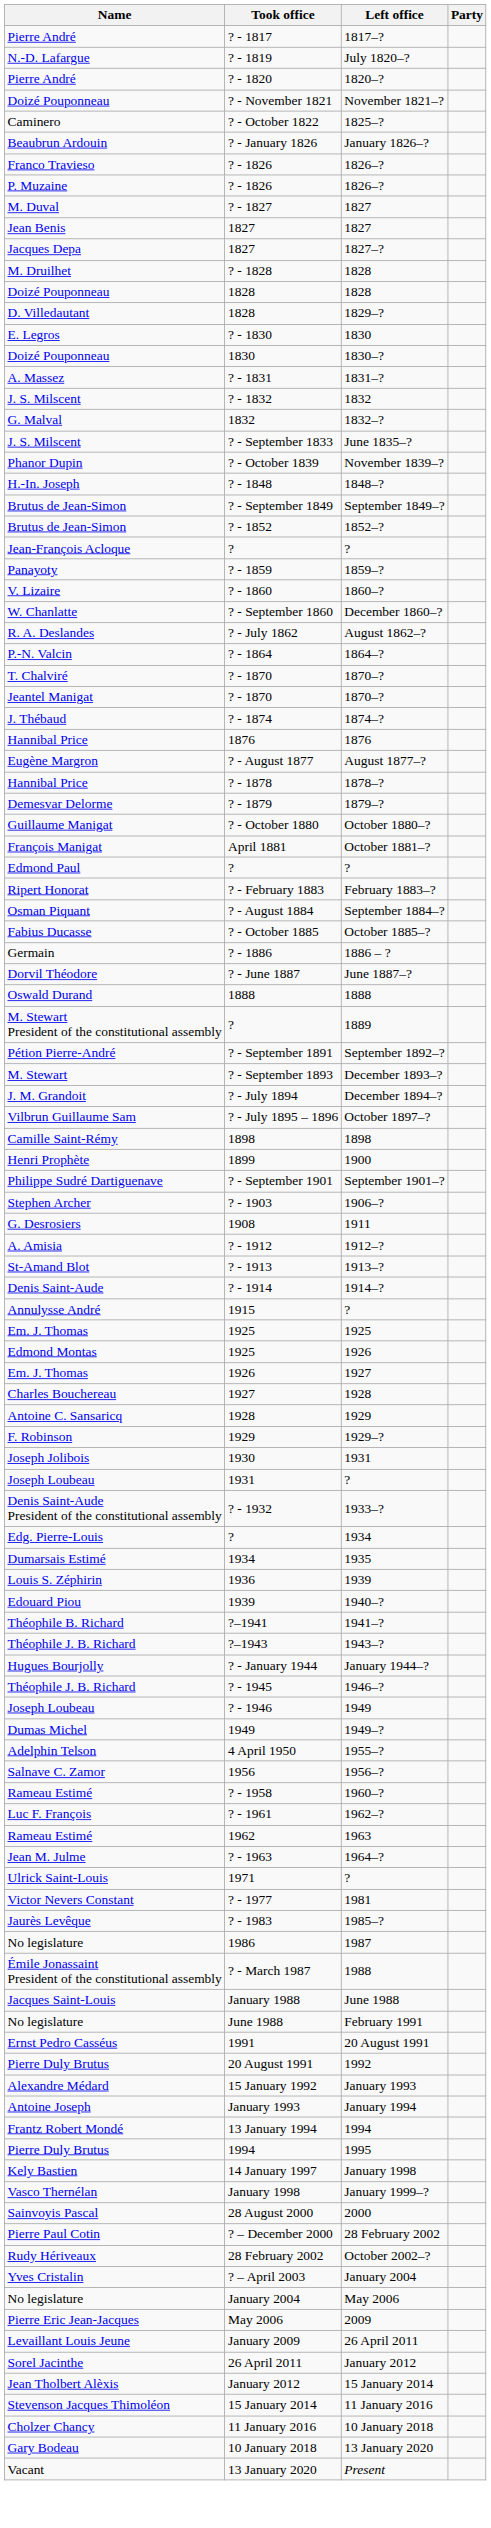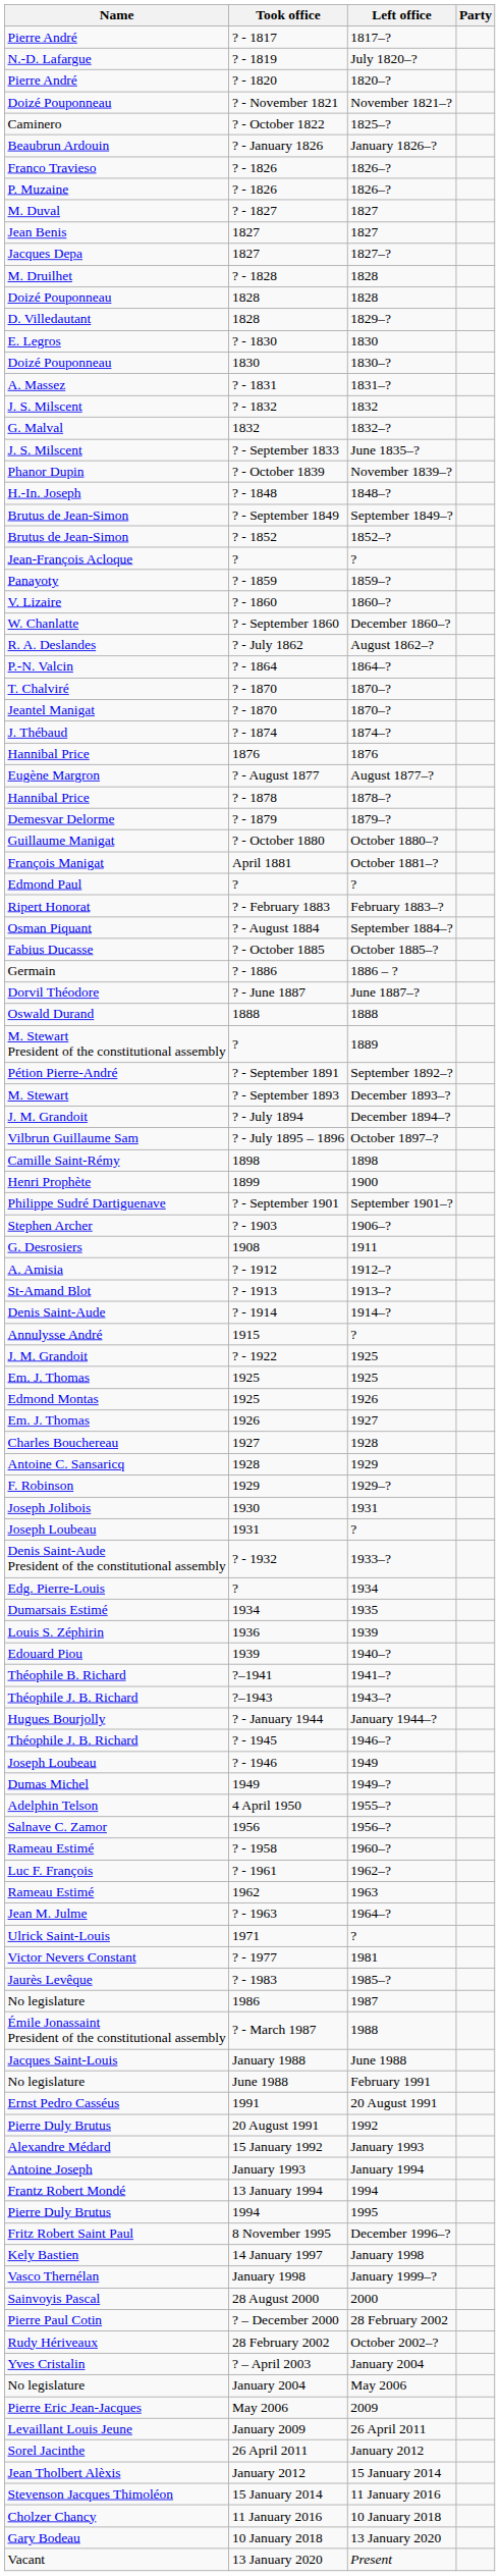+ row: J. M. Grandoit | ? - 1922 | 1925
+ row: Fritz Robert Saint Paul | 8 November 1995 | December 1996–?
